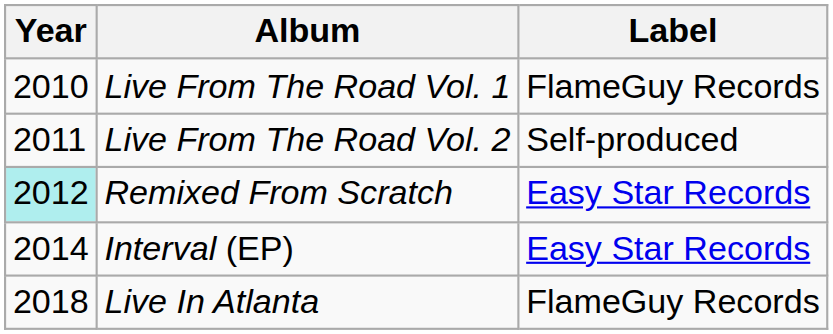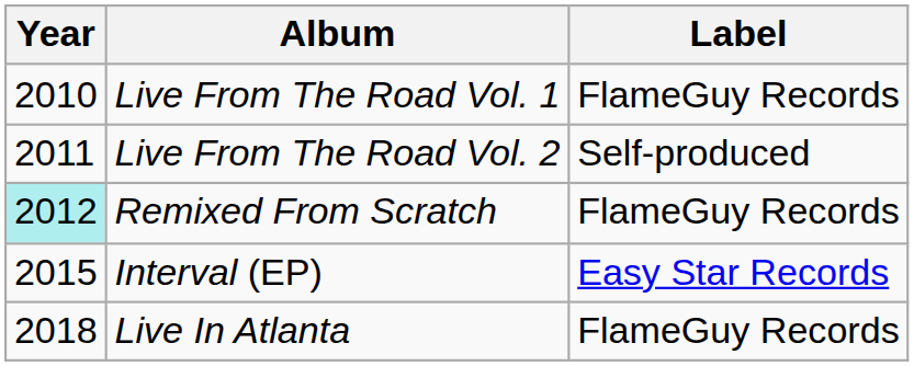Remixed From Scratch | Label: Easy Star Records -> FlameGuy Records
Interval (EP) | Year: 2014 -> 2015
